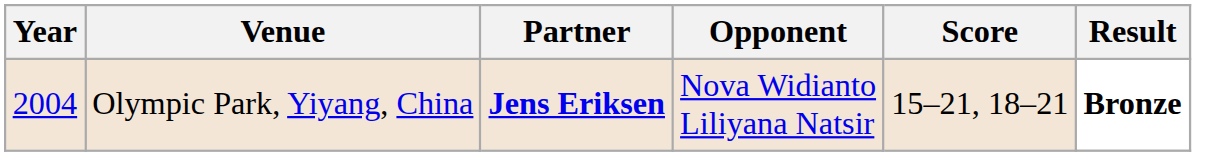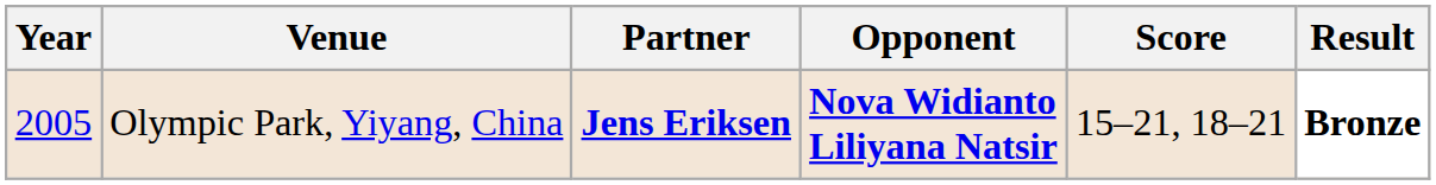Olympic Park, Yiyang, China | Year: 2004 -> 2005
Olympic Park, Yiyang, China | Opponent: normal -> bold
